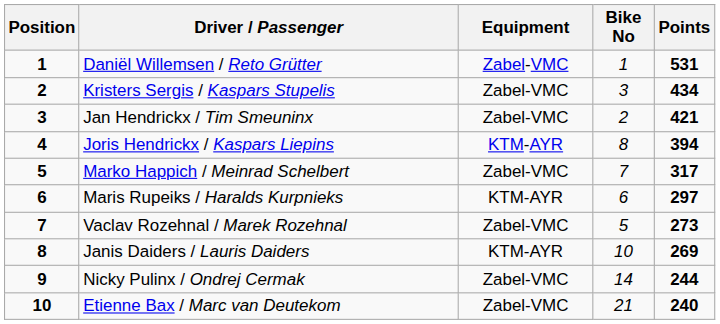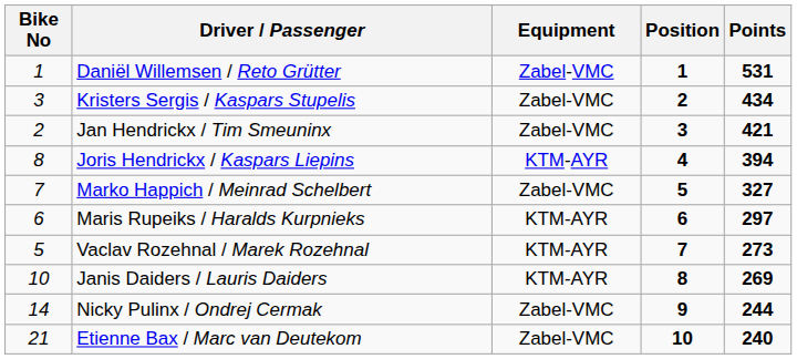columns swapped: Position <-> Bike No
Marko Happich / Meinrad Schelbert | Points: 317 -> 327
Vaclav Rozehnal / Marek Rozehnal | Equipment: Zabel-VMC -> KTM-AYR
